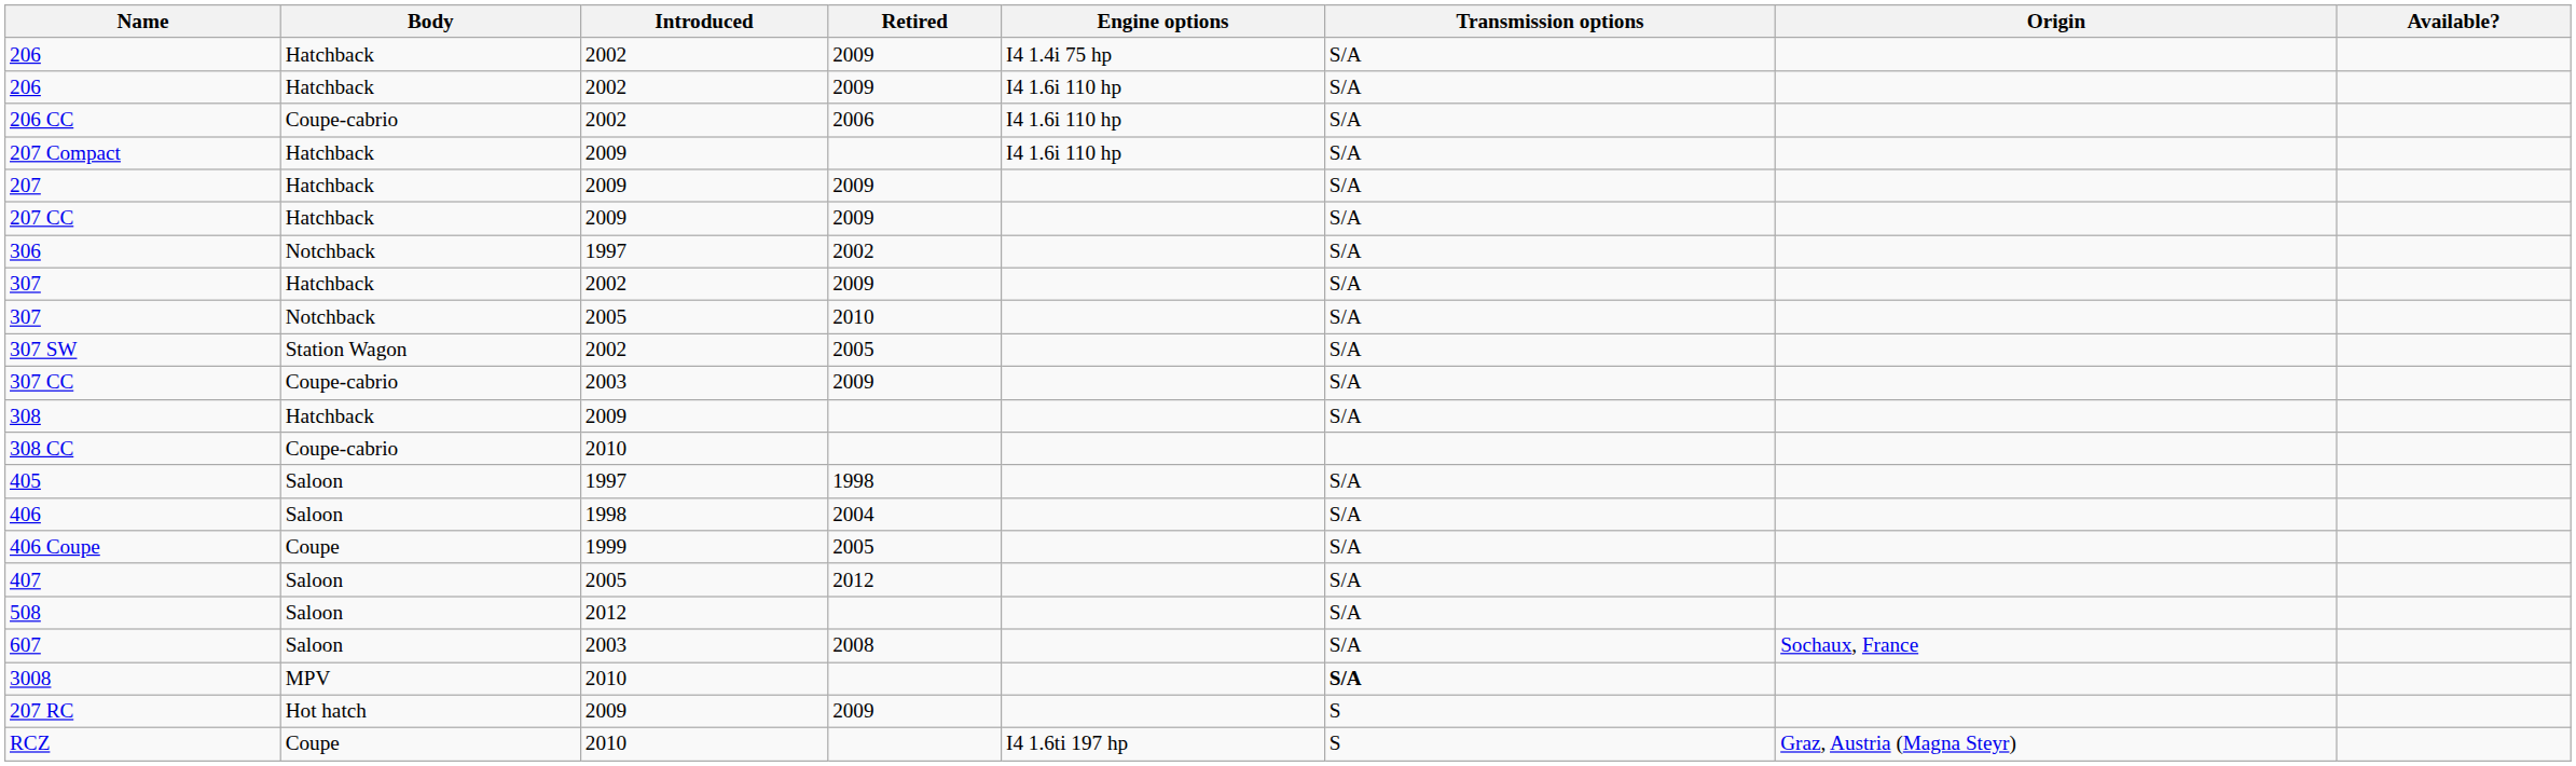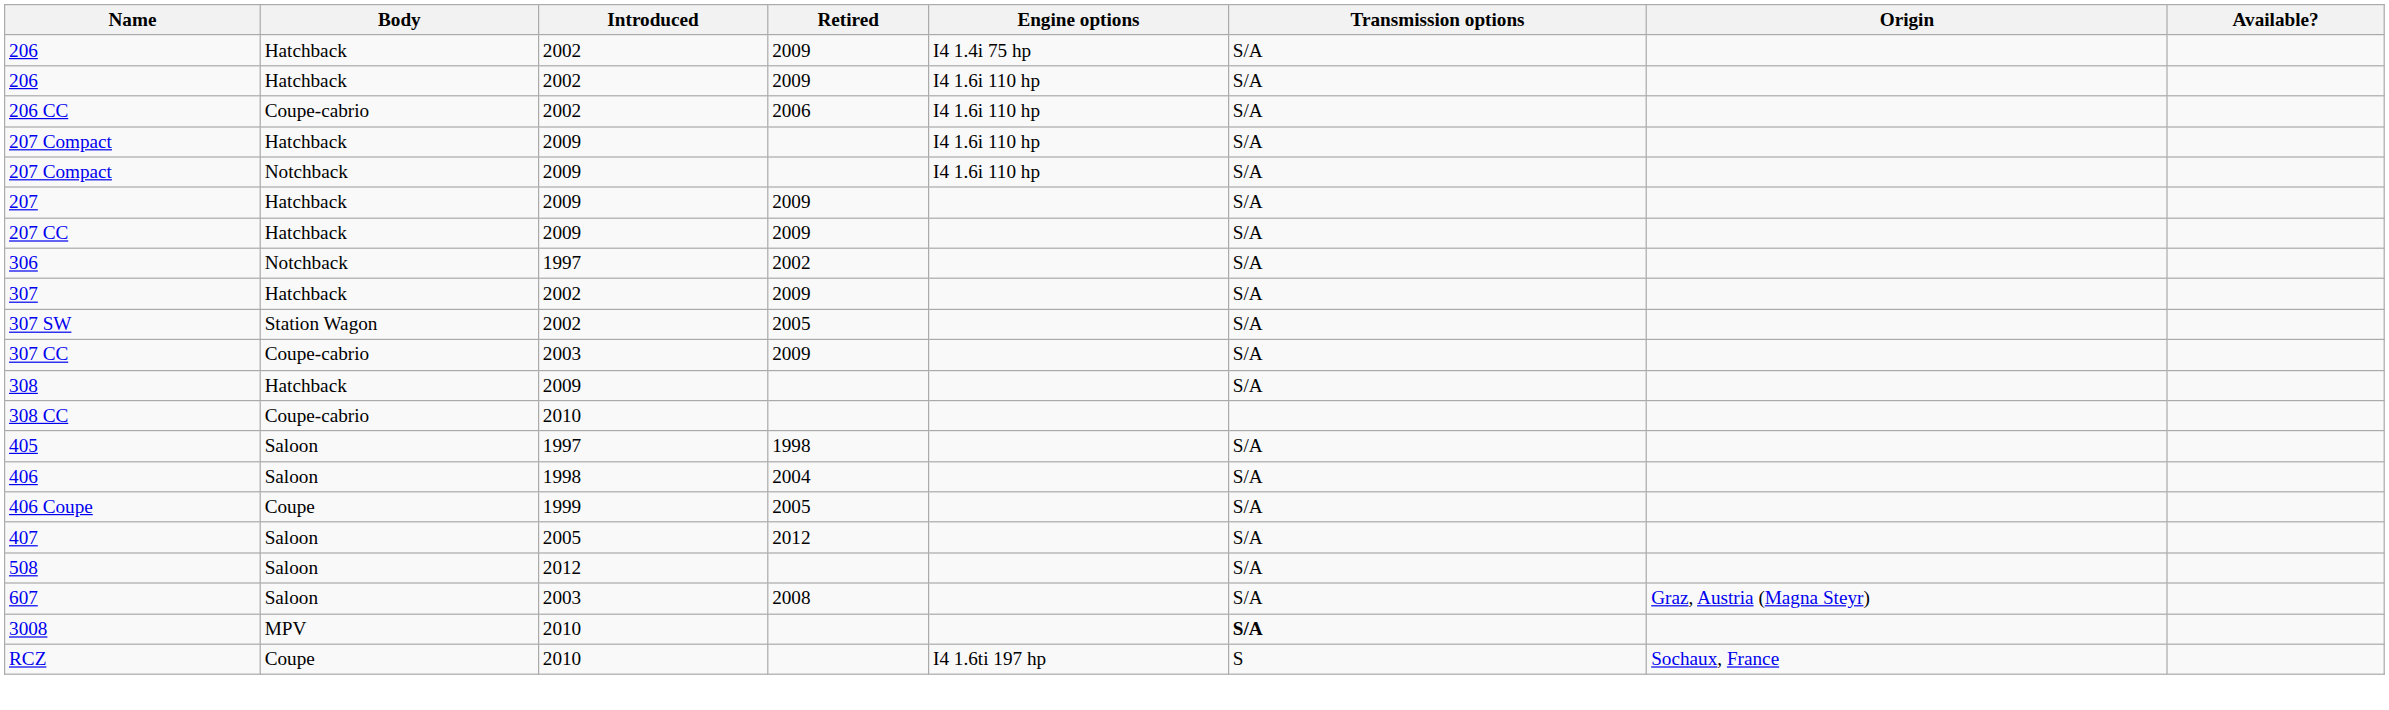+ row: 207 Compact | Notchback | 2009 | I4 1.6i 110 hp | S/A
- row: 307 | Notchback | 2005 | 2010 | S/A
607 | Origin: Sochaux, France -> Graz, Austria (Magna Steyr)
- row: 207 RC | Hot hatch | 2009 | 2009 | S
RCZ | Origin: Graz, Austria (Magna Steyr) -> Sochaux, France
